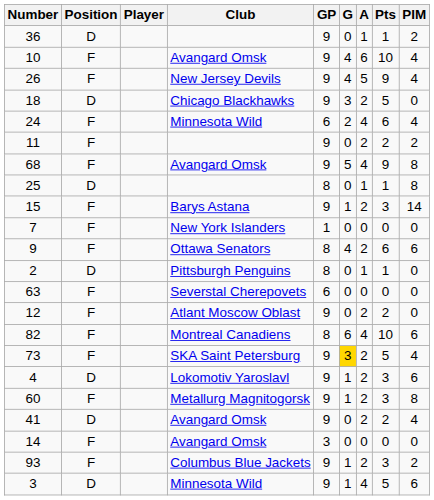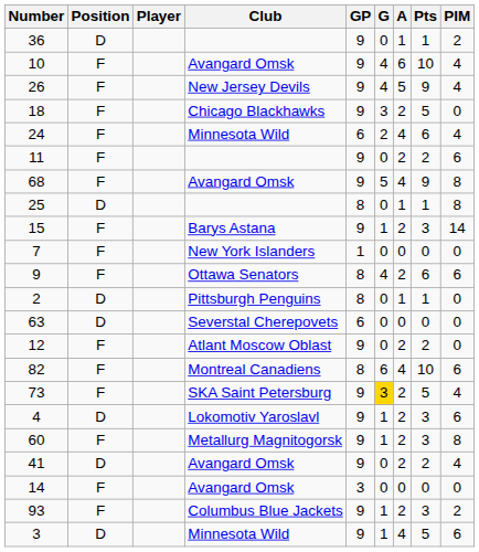18 | Position: D -> F
11 | PIM: 2 -> 6
63 | Position: F -> D
